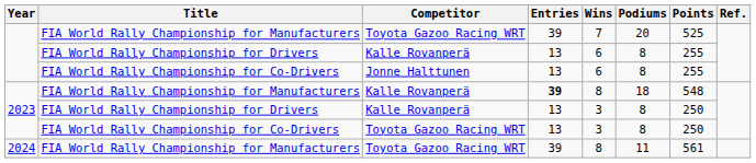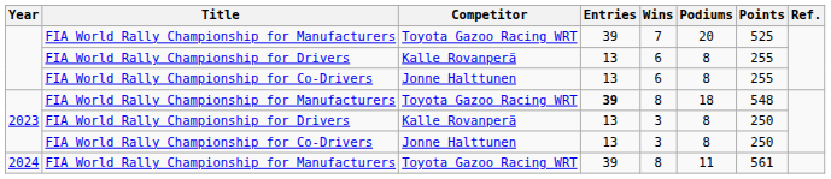2023 / FIA World Rally Championship for Manufacturers | Competitor: Kalle Rovanperä -> Toyota Gazoo Racing WRT
2023 / FIA World Rally Championship for Co-Drivers | Competitor: Toyota Gazoo Racing WRT -> Jonne Halttunen
